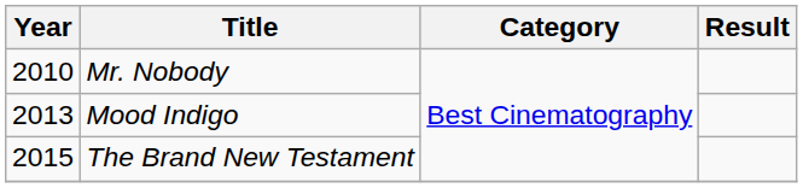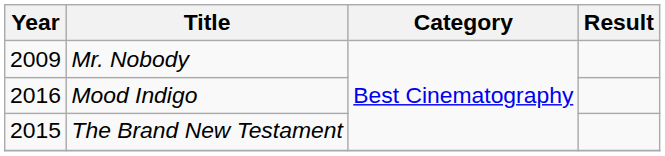Mr. Nobody | Year: 2010 -> 2009
Mood Indigo | Year: 2013 -> 2016
